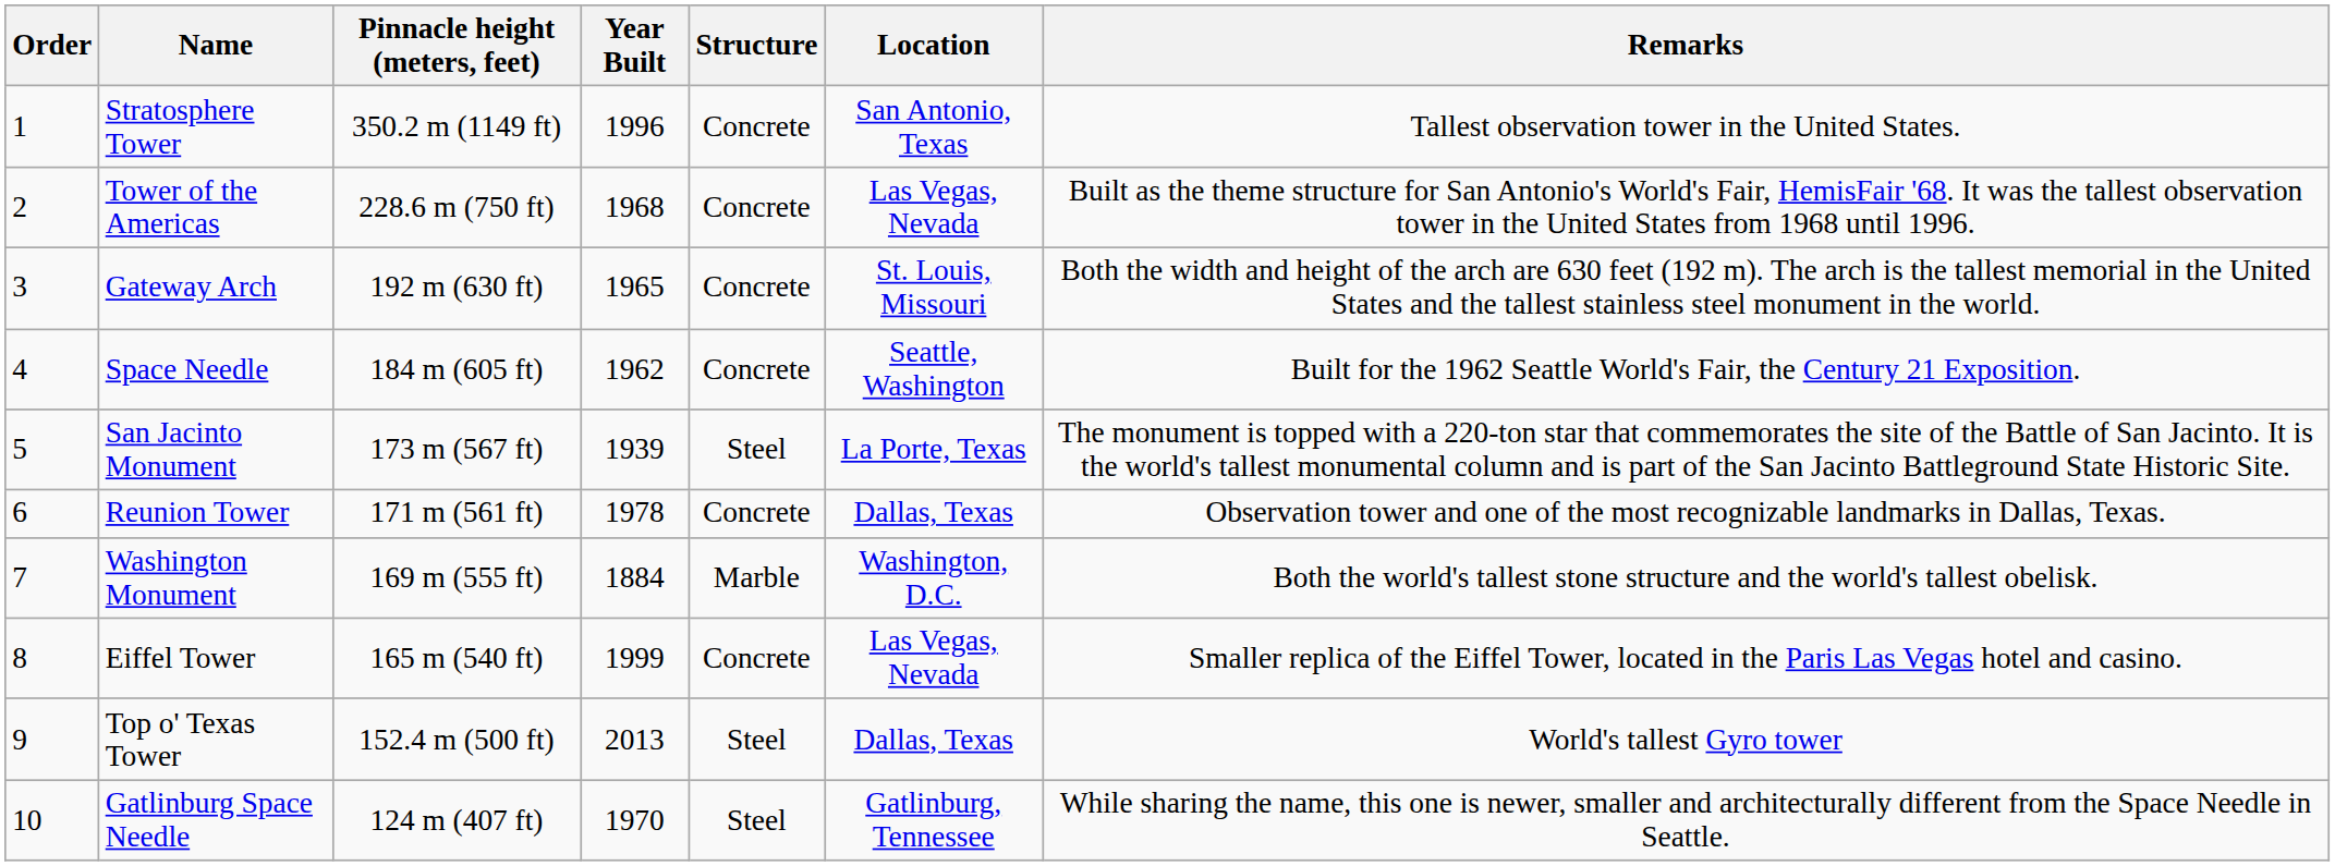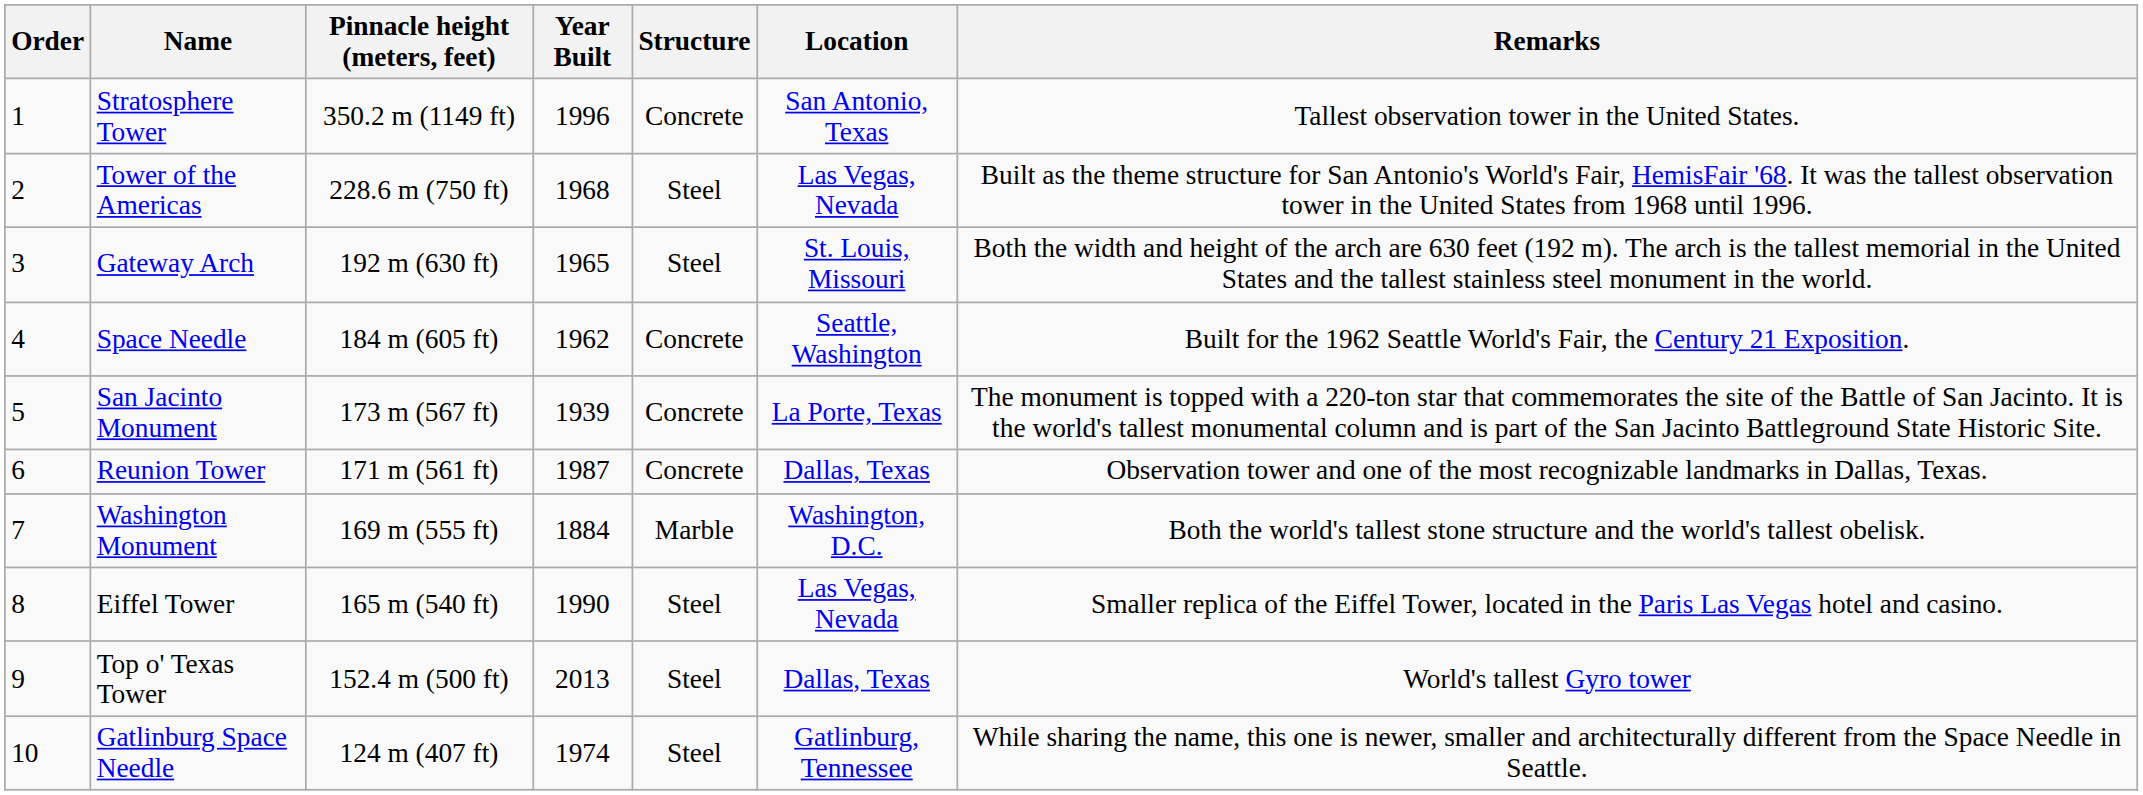Tower of the Americas | Structure: Concrete -> Steel
Gateway Arch | Structure: Concrete -> Steel
San Jacinto Monument | Structure: Steel -> Concrete
Reunion Tower | Year Built: 1978 -> 1987
Eiffel Tower | Year Built: 1999 -> 1990
Eiffel Tower | Structure: Concrete -> Steel
Gatlinburg Space Needle | Year Built: 1970 -> 1974
